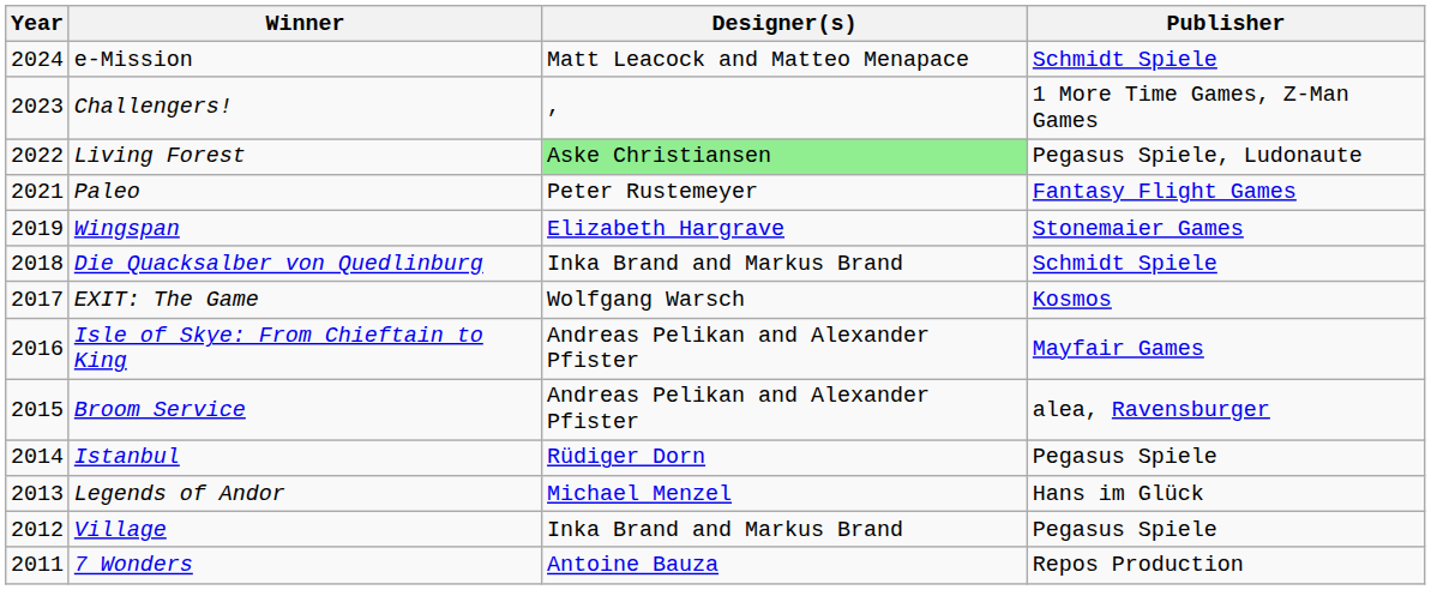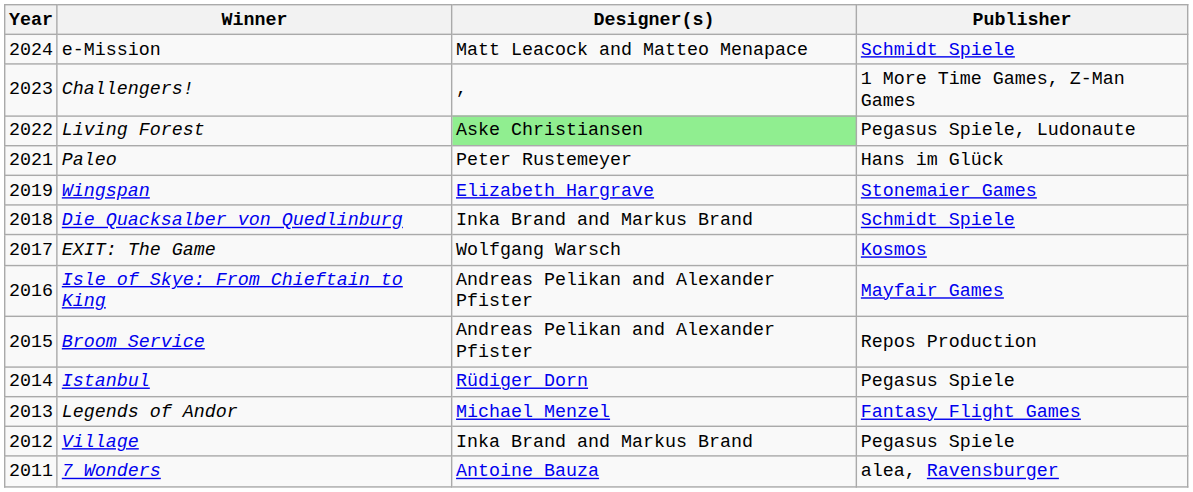Paleo | Publisher: Fantasy Flight Games -> Hans im Glück
Broom Service | Publisher: alea, Ravensburger -> Repos Production
Legends of Andor | Publisher: Hans im Glück -> Fantasy Flight Games
7 Wonders | Publisher: Repos Production -> alea, Ravensburger
